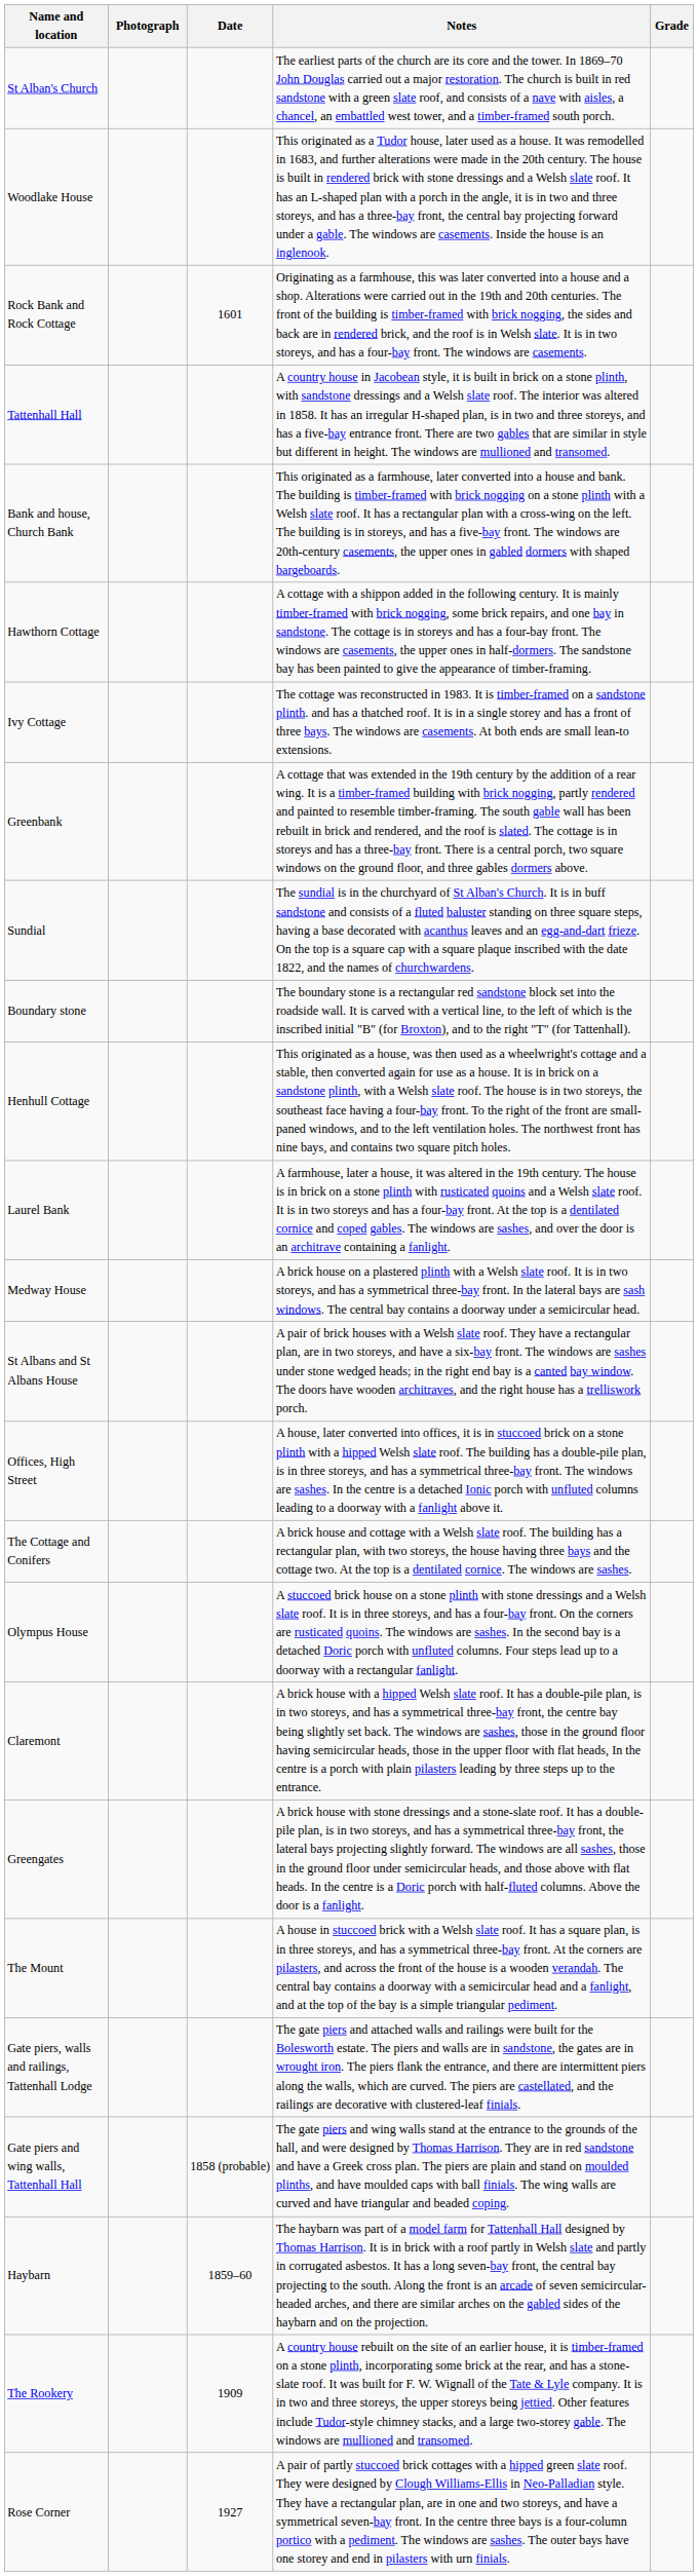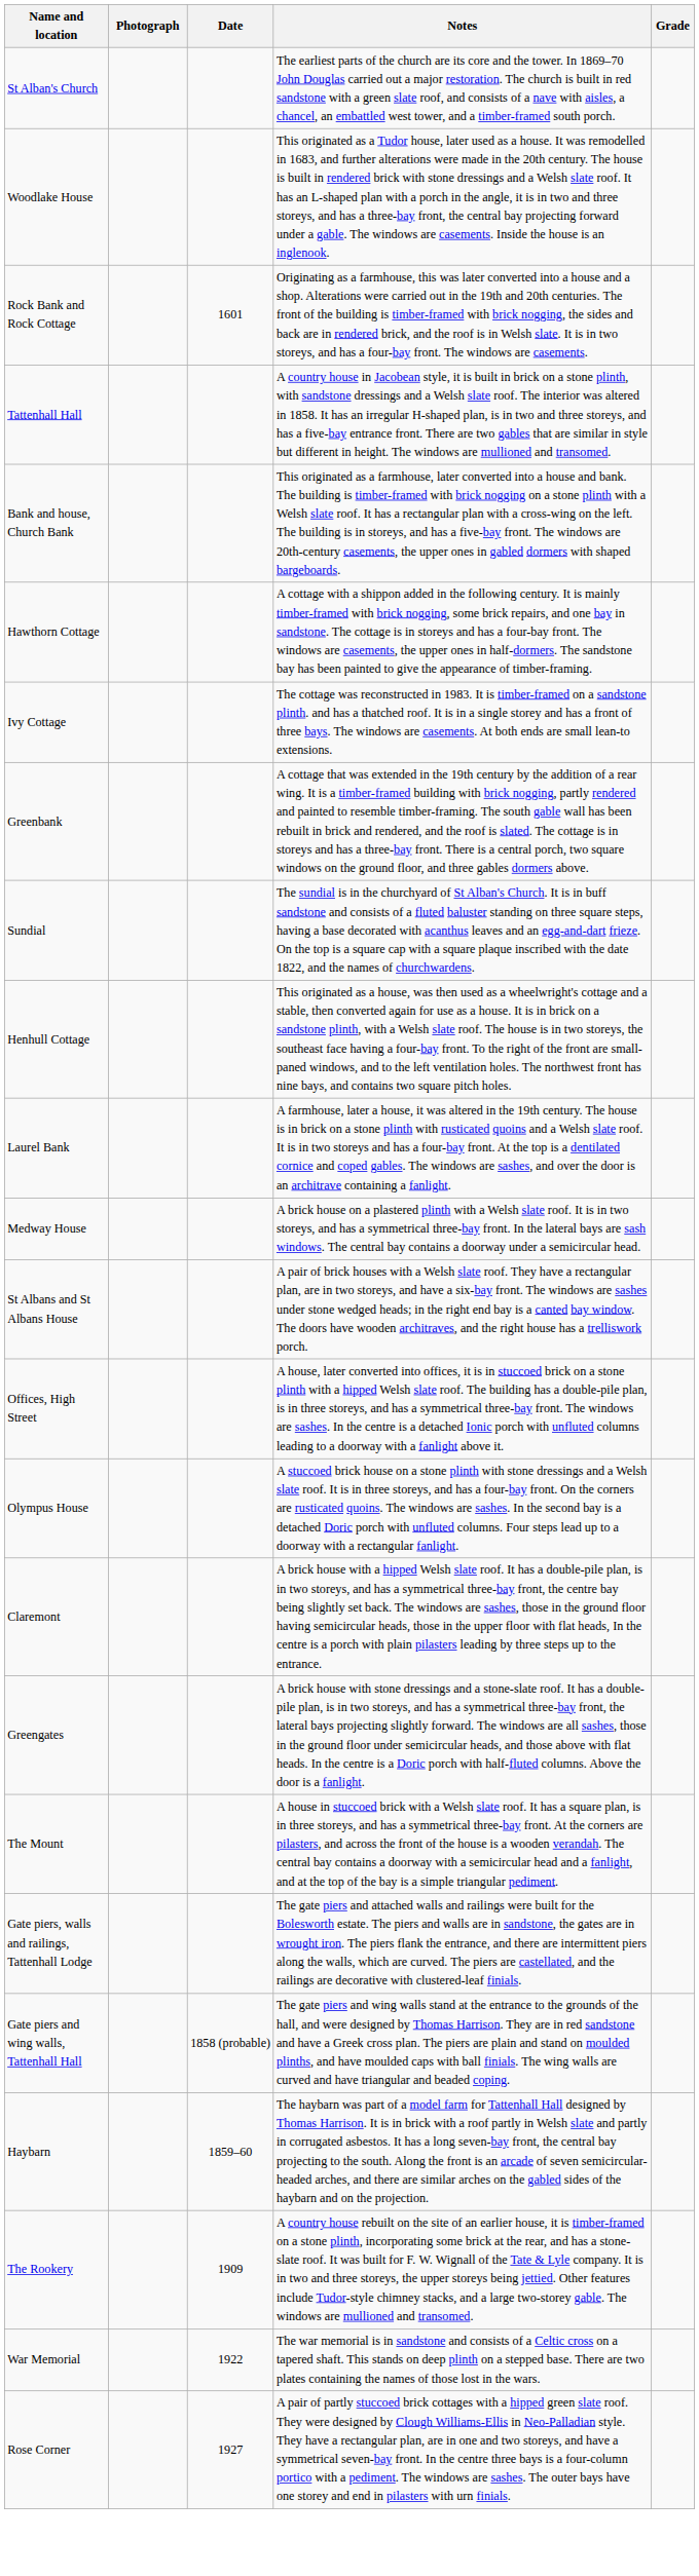- row: Boundary stone | The boundary stone is a rectangular red sandstone block set into the roadside wall. It is carved with a vertical line, to the left of which is the inscribed initial "B" (for Broxton), and to the right "T" (for Tattenhall).
- row: The Cottage and Conifers | A brick house and cottage with a Welsh slate roof. The building has a rectangular plan, with two storeys, the house having three bays and the cottage two. At the top is a dentilated cornice. The windows are sashes.
+ row: War Memorial | 1922 | The war memorial is in sandstone and consists of a Celtic cross on a tapered shaft. This stands on deep plinth on a stepped base. There are two plates containing the names of those lost in the wars.
